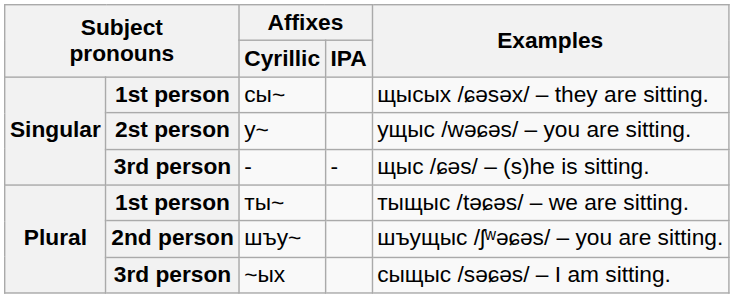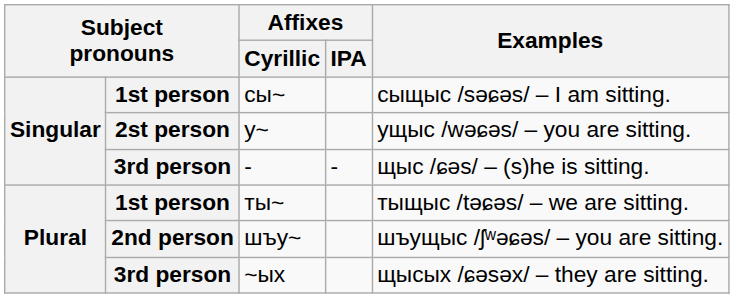сы~ | Examples: щысых /ɕəsəx/ – they are sitting. -> сыщыс /səɕəs/ – I am sitting.
~ых | Examples: сыщыс /səɕəs/ – I am sitting. -> щысых /ɕəsəx/ – they are sitting.
